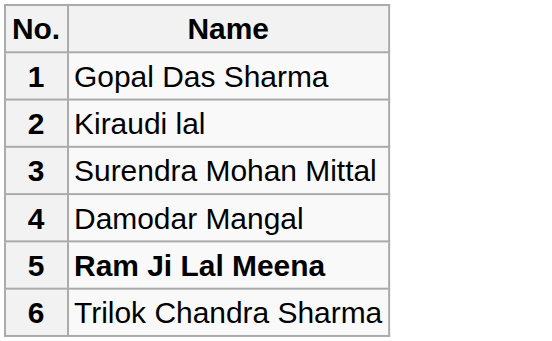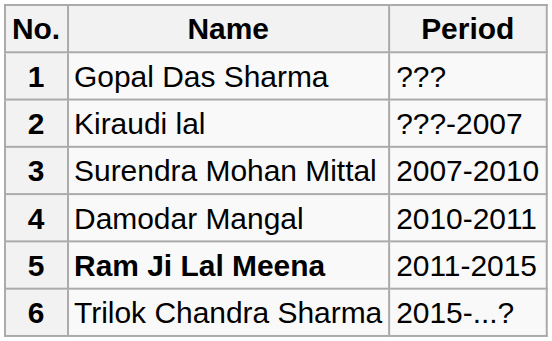+ column: Period | ??? | ???-2007 | 2007-2010 | 2010-2011 | 2011-2015 | 2015-...?
